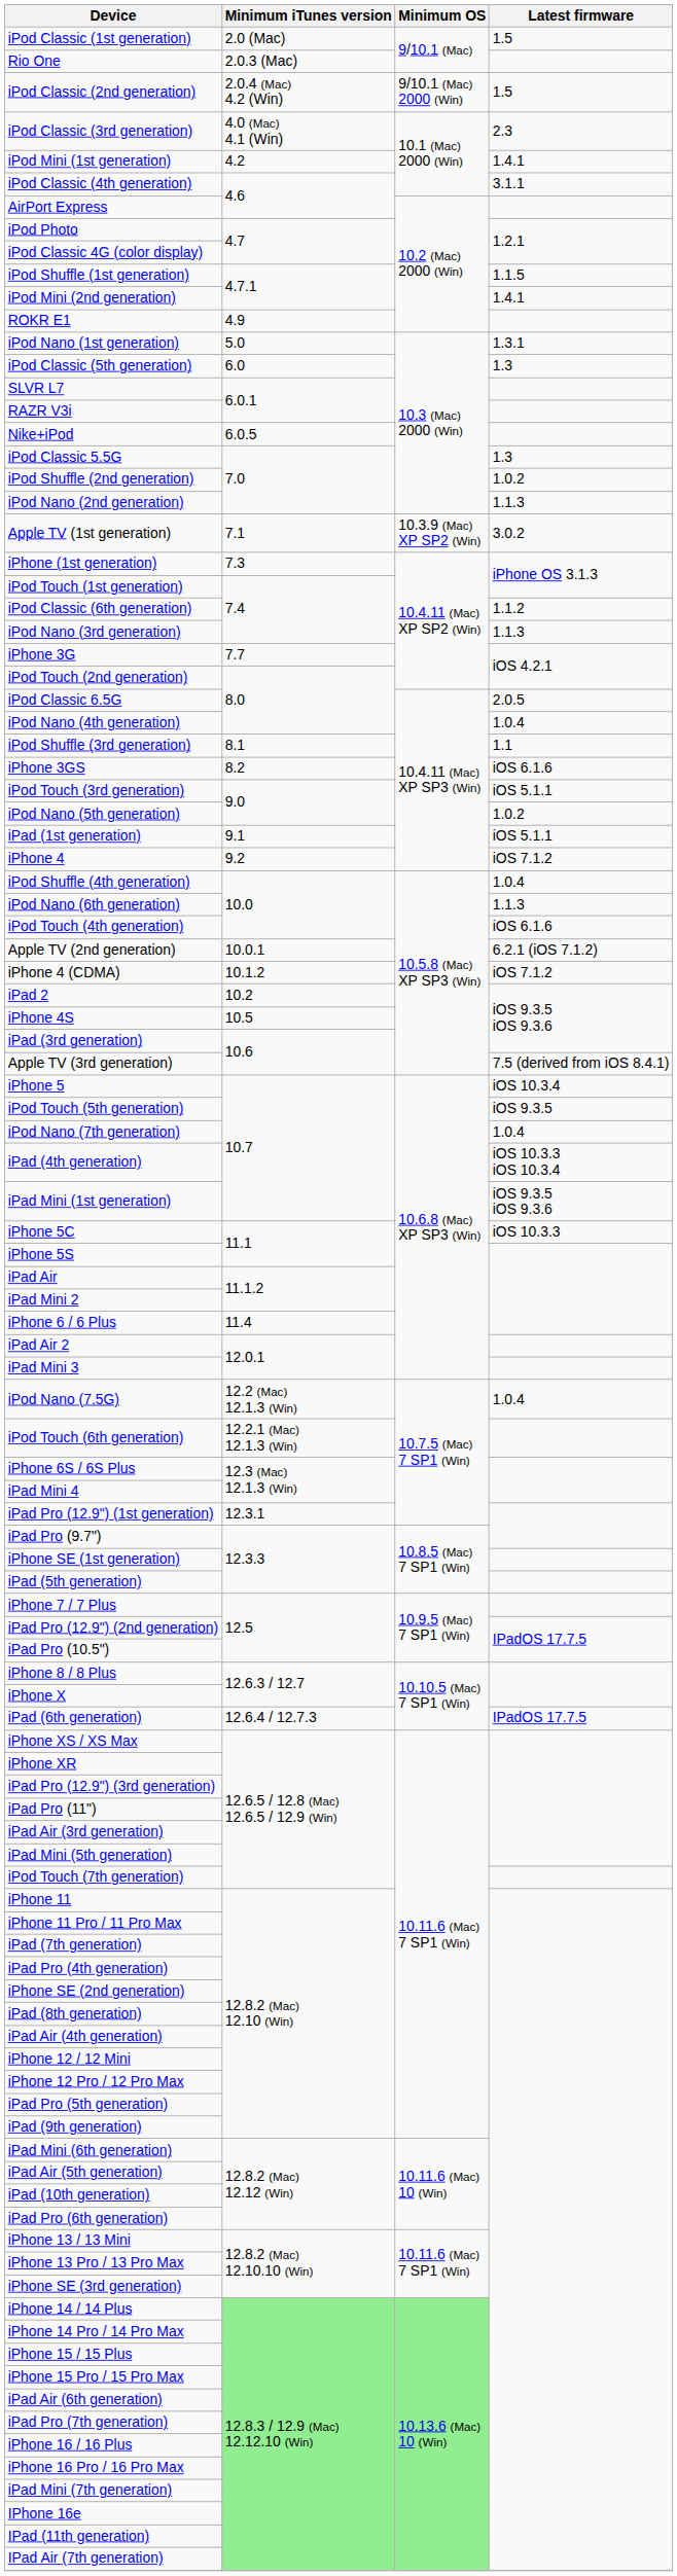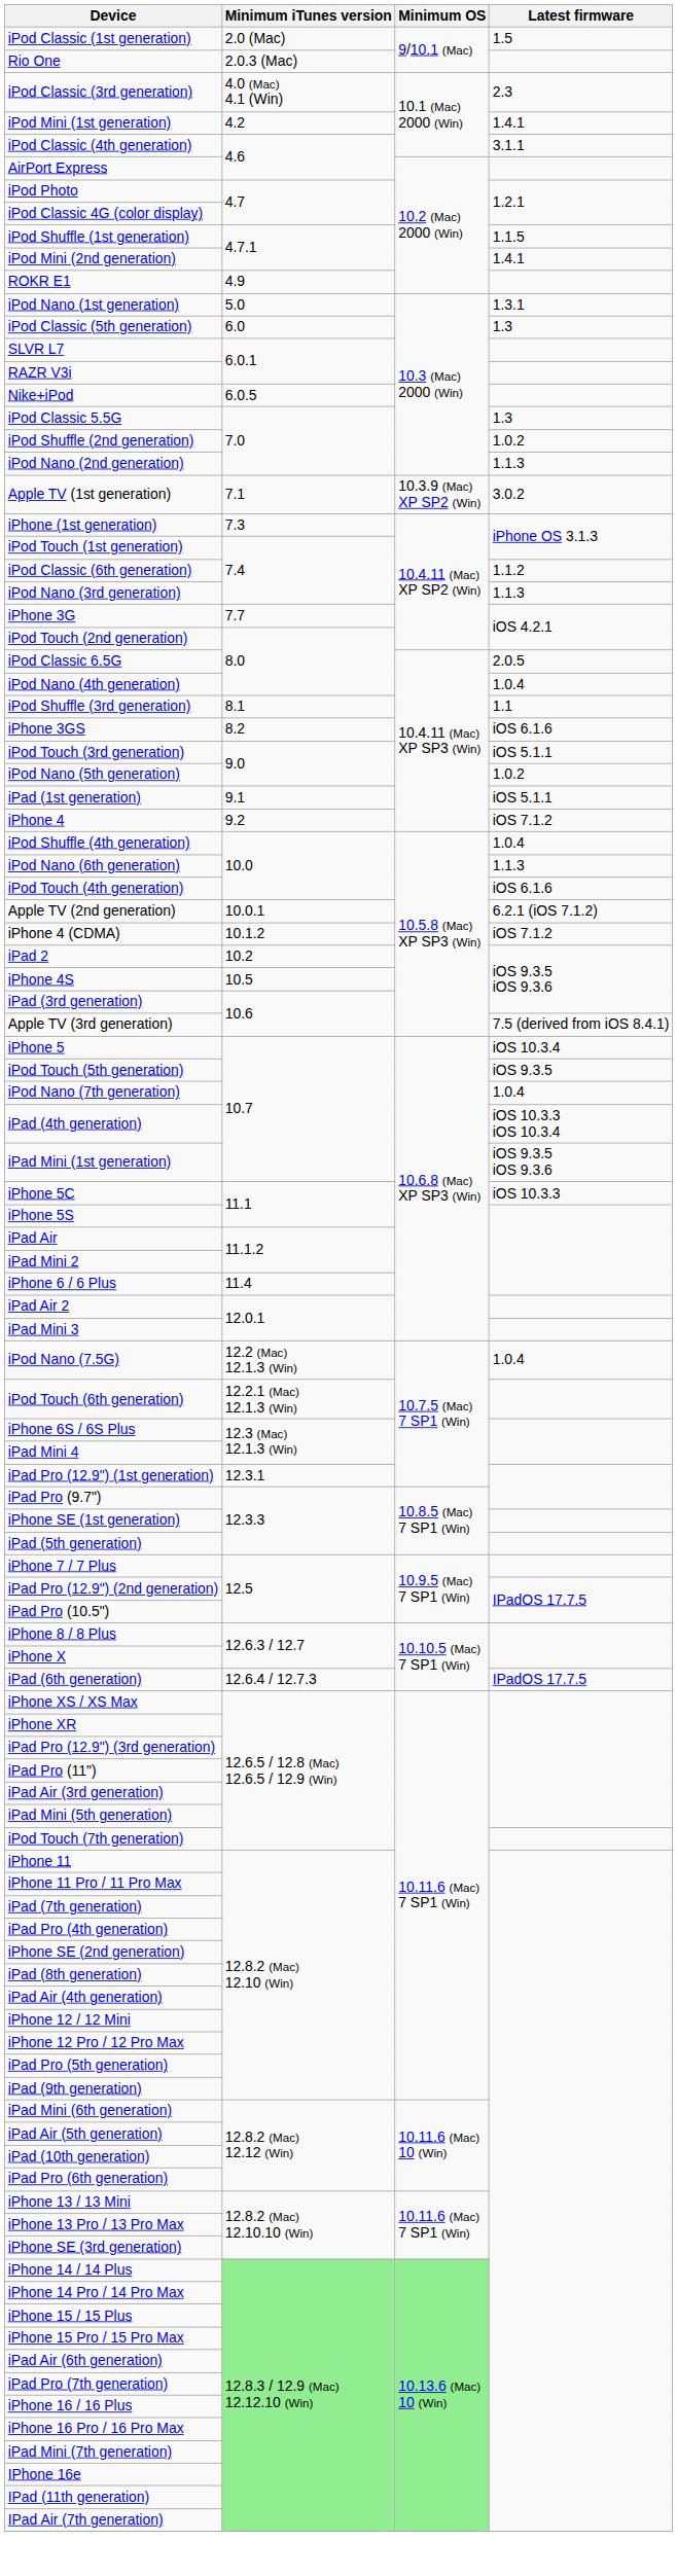- row: iPod Classic (2nd generation) | 2.0.4 (Mac) 4.2 (Win) | 9/10.1 (Mac) 2000 (Win) | 1.5
